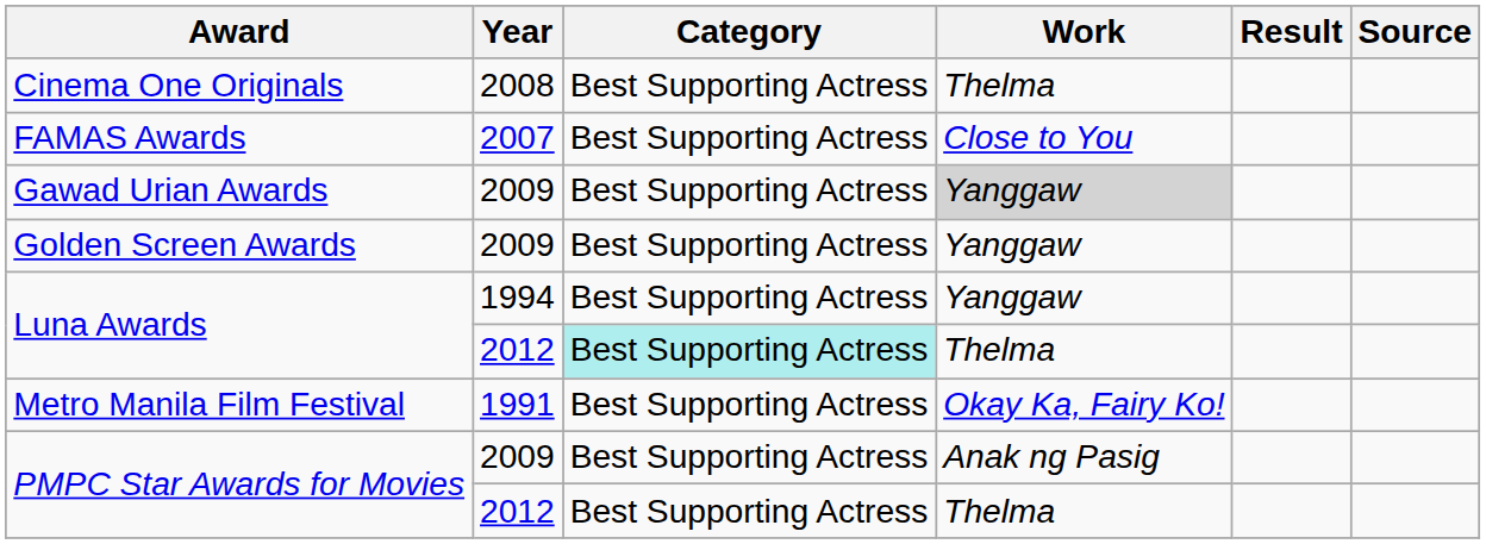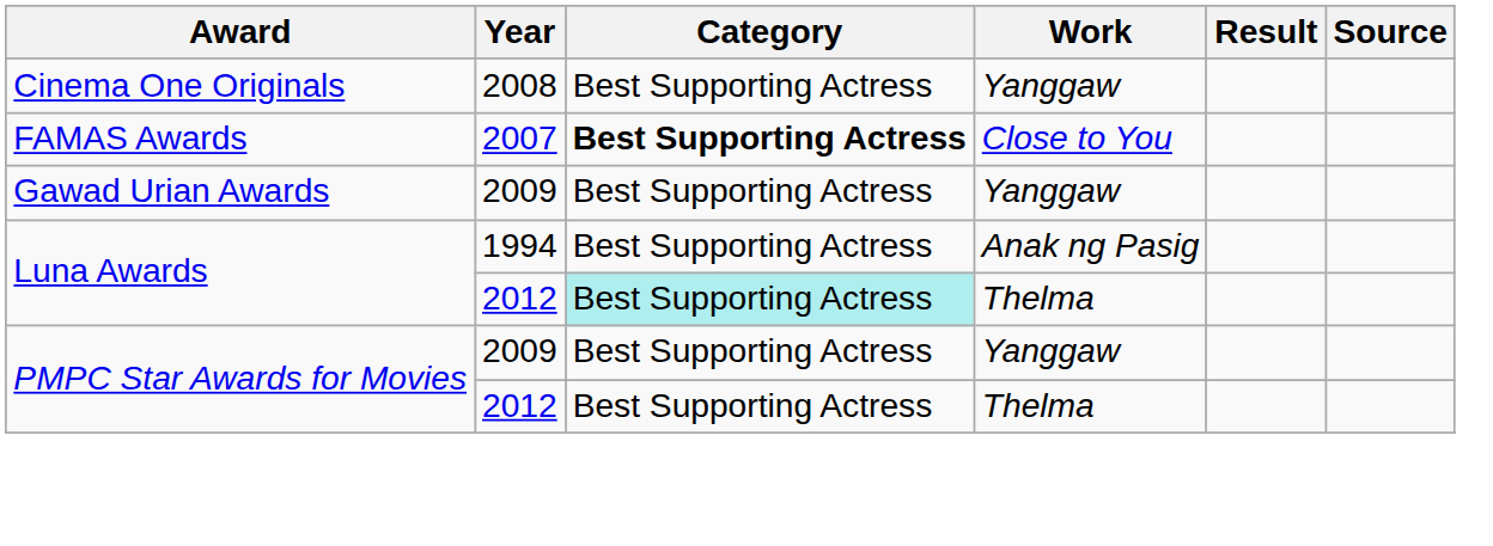Cinema One Originals | Work: Thelma -> Yanggaw
FAMAS Awards | Category: normal -> bold
Gawad Urian Awards | Work: lightgrey background -> no background
- row: Golden Screen Awards | 2009 | Best Supporting Actress | Yanggaw
Luna Awards / 1994 | Work: Yanggaw -> Anak ng Pasig
- row: Metro Manila Film Festival | 1991 | Best Supporting Actress | Okay Ka, Fairy Ko!
PMPC Star Awards for Movies / 2009 | Work: Anak ng Pasig -> Yanggaw
